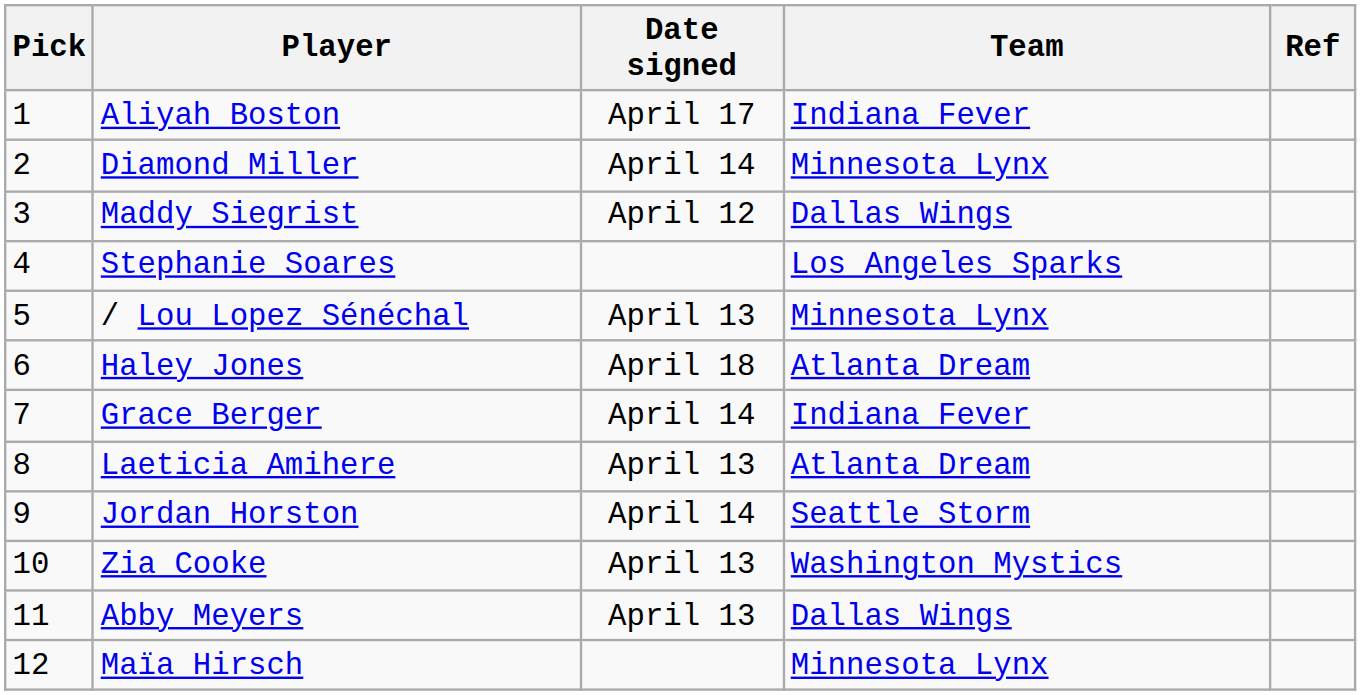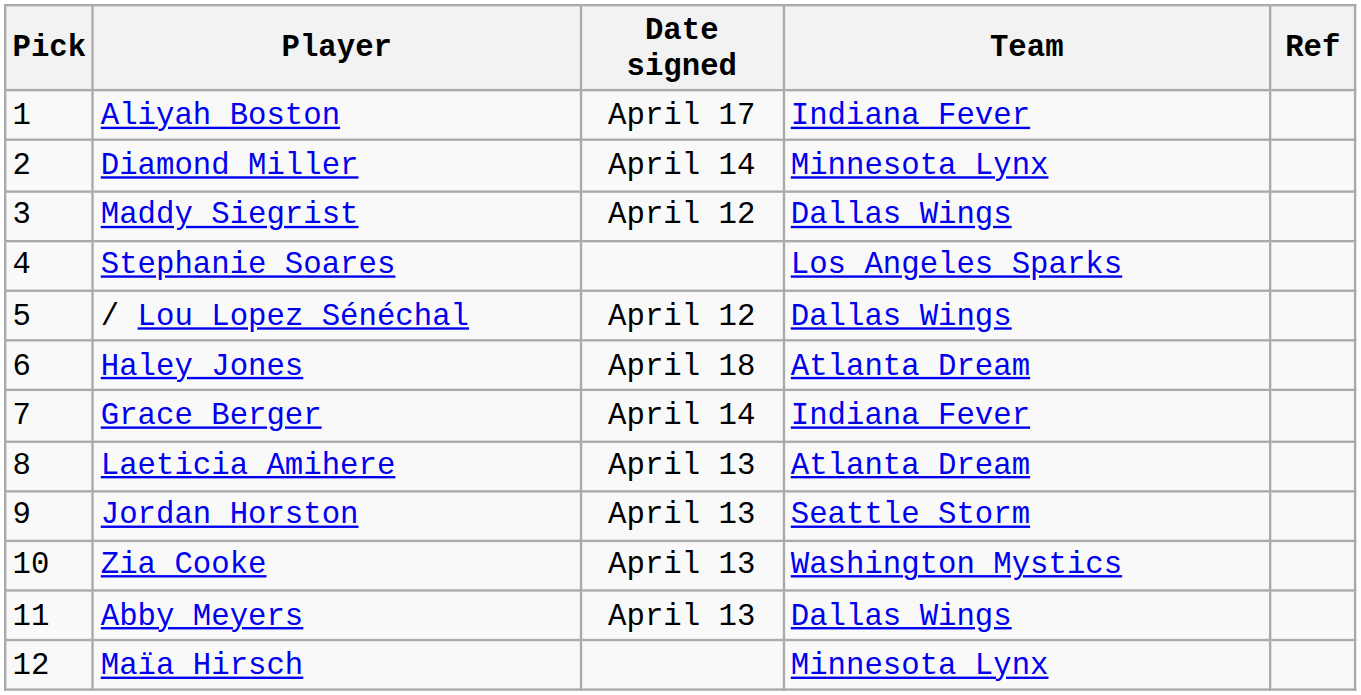/ Lou Lopez Sénéchal | Date signed: April 13 -> April 12
/ Lou Lopez Sénéchal | Team: Minnesota Lynx -> Dallas Wings
Jordan Horston | Date signed: April 14 -> April 13
